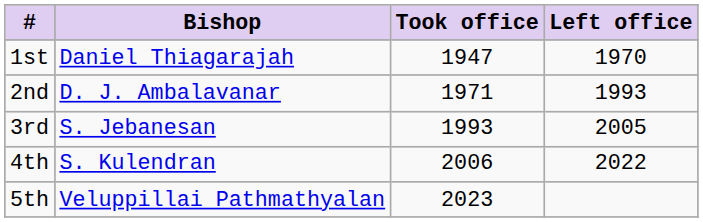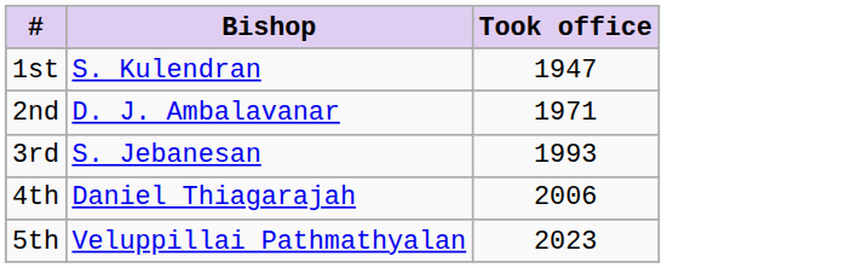- column: Left office | 1970 | 1993 | 2005 | 2022
1st | Bishop: Daniel Thiagarajah -> S. Kulendran
4th | Bishop: S. Kulendran -> Daniel Thiagarajah
